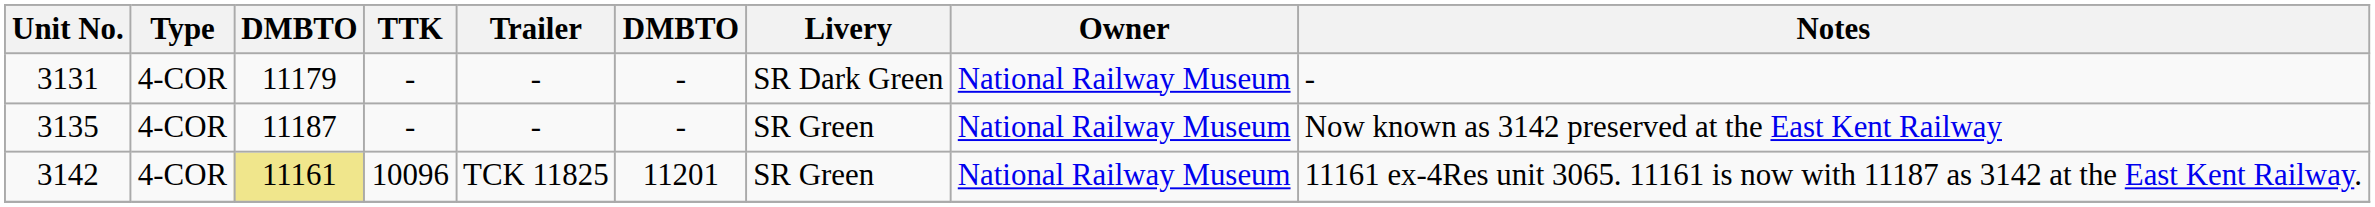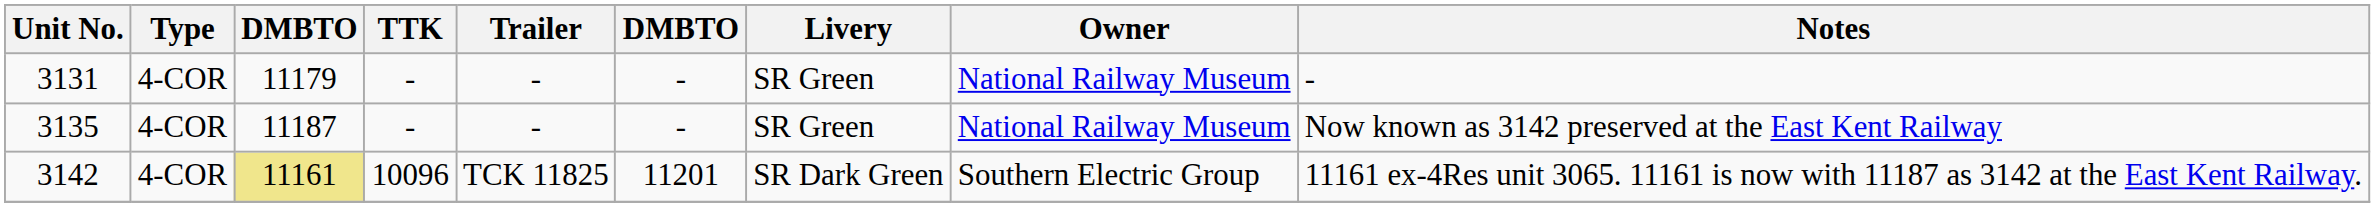3131 | Livery: SR Dark Green -> SR Green
3142 | Livery: SR Green -> SR Dark Green
3142 | Owner: National Railway Museum -> Southern Electric Group
